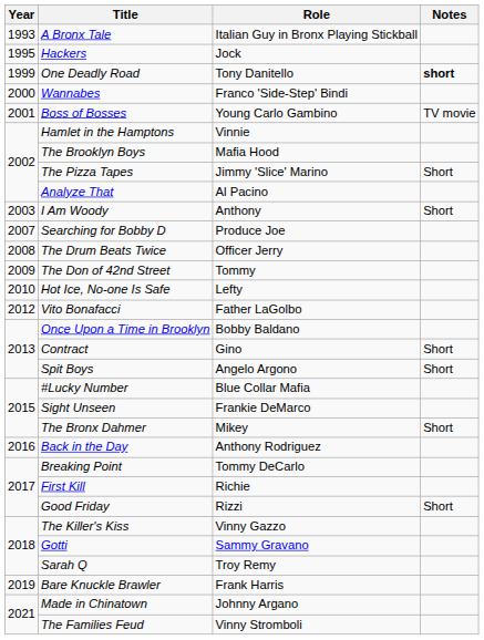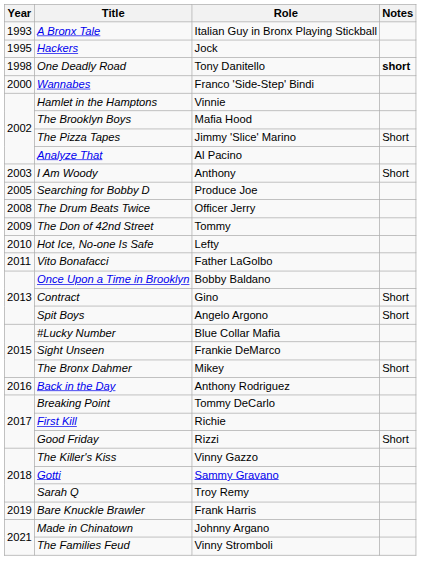One Deadly Road | Year: 1999 -> 1998
- row: 2001 | Boss of Bosses | Young Carlo Gambino | TV movie
Searching for Bobby D | Year: 2007 -> 2005
Vito Bonafacci | Year: 2012 -> 2011
